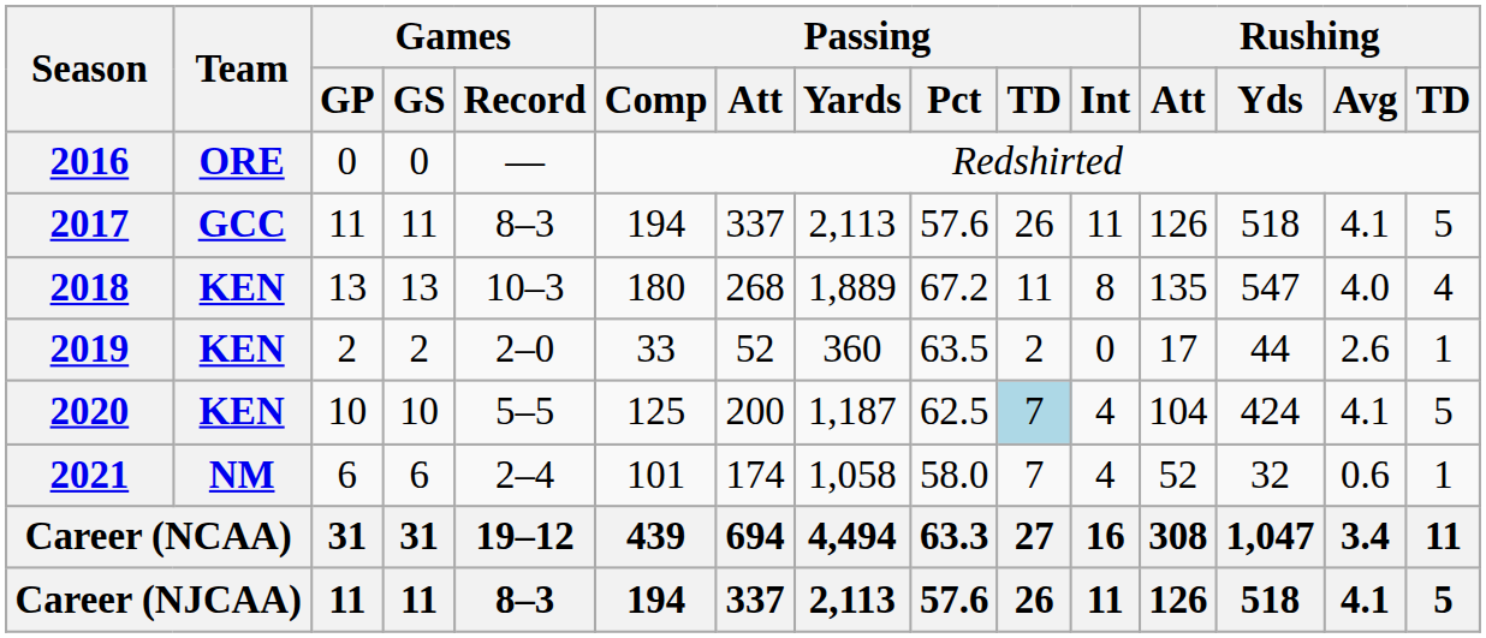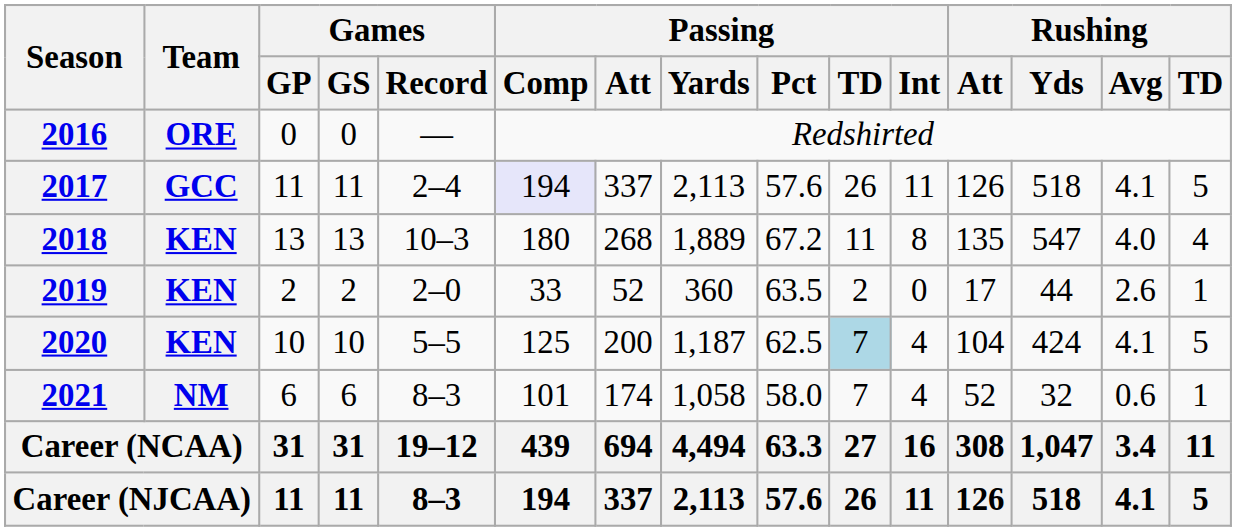2017 | Games / Record: 8–3 -> 2–4
2017 | Passing / Comp: no background -> lavender background
2021 | Games / Record: 2–4 -> 8–3
